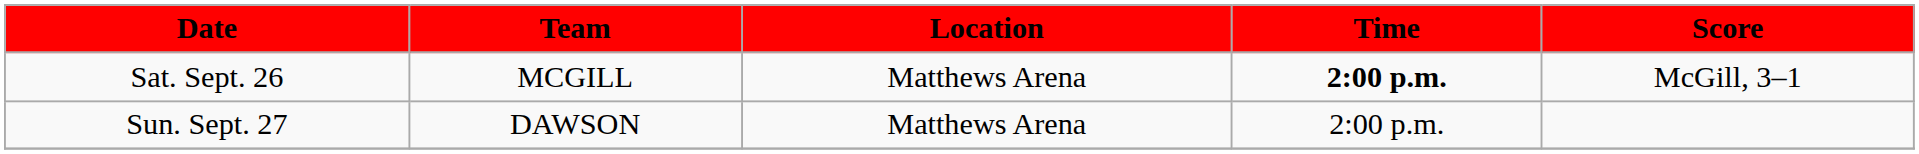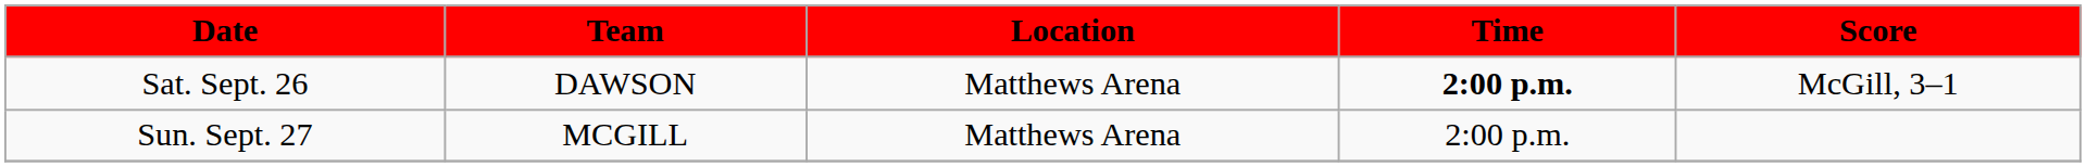Sat. Sept. 26 | Team: MCGILL -> DAWSON
Sun. Sept. 27 | Team: DAWSON -> MCGILL
